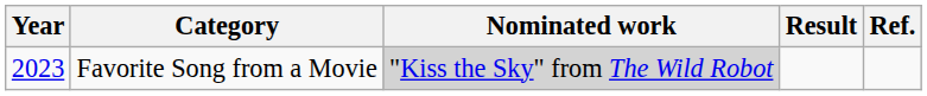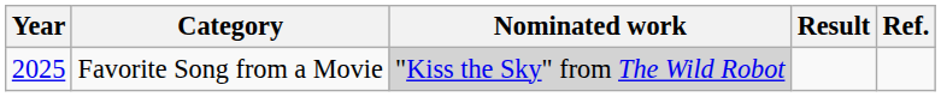Favorite Song from a Movie | Year: 2023 -> 2025
